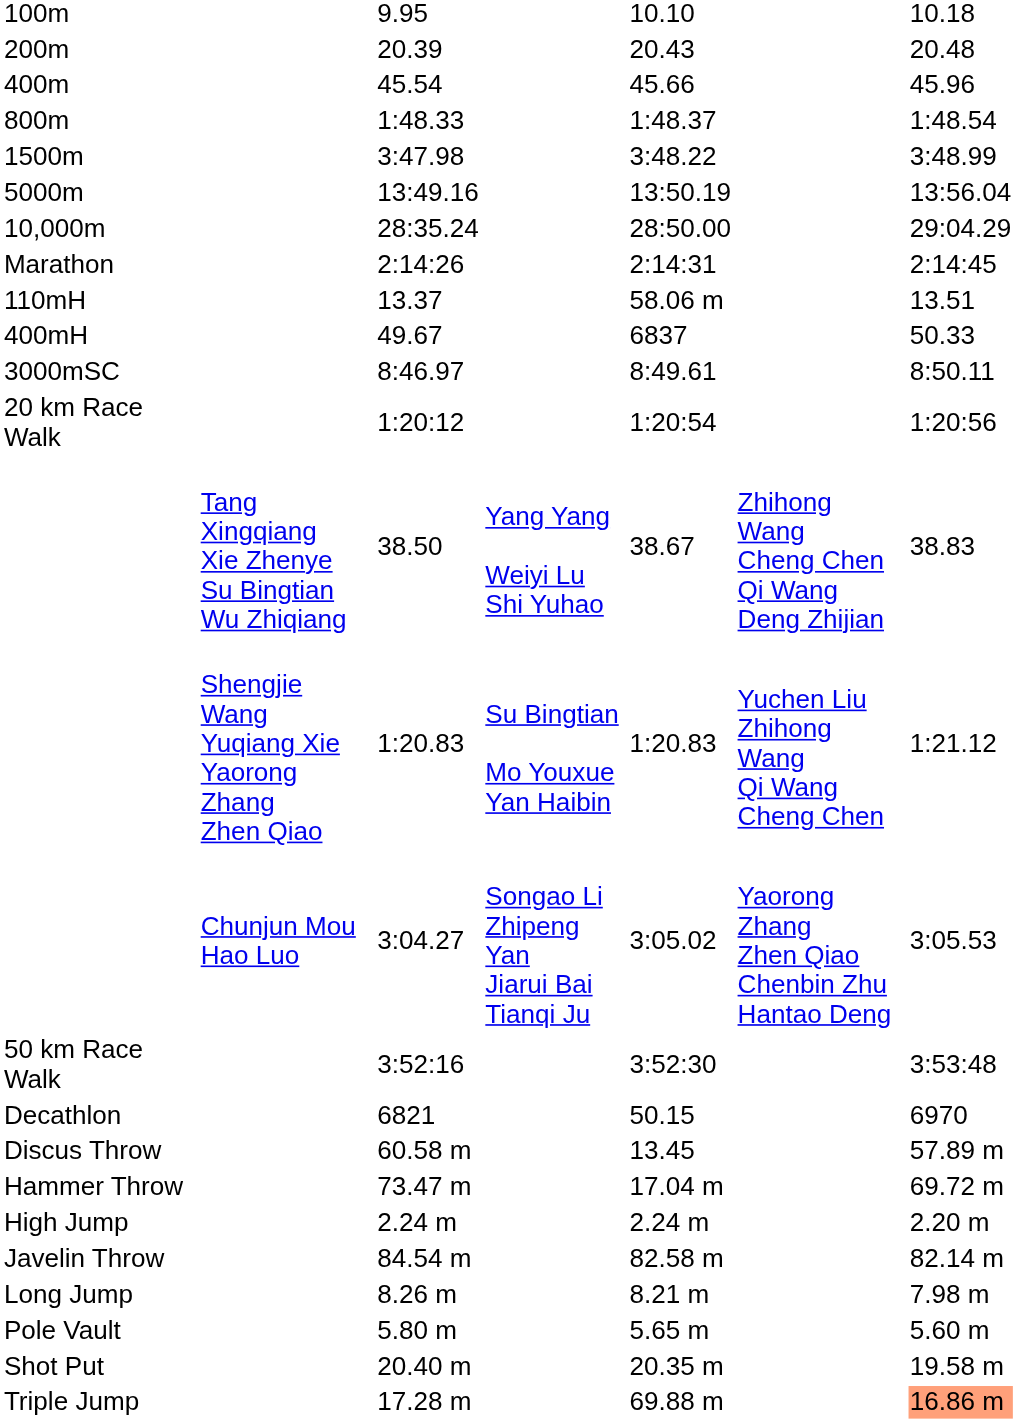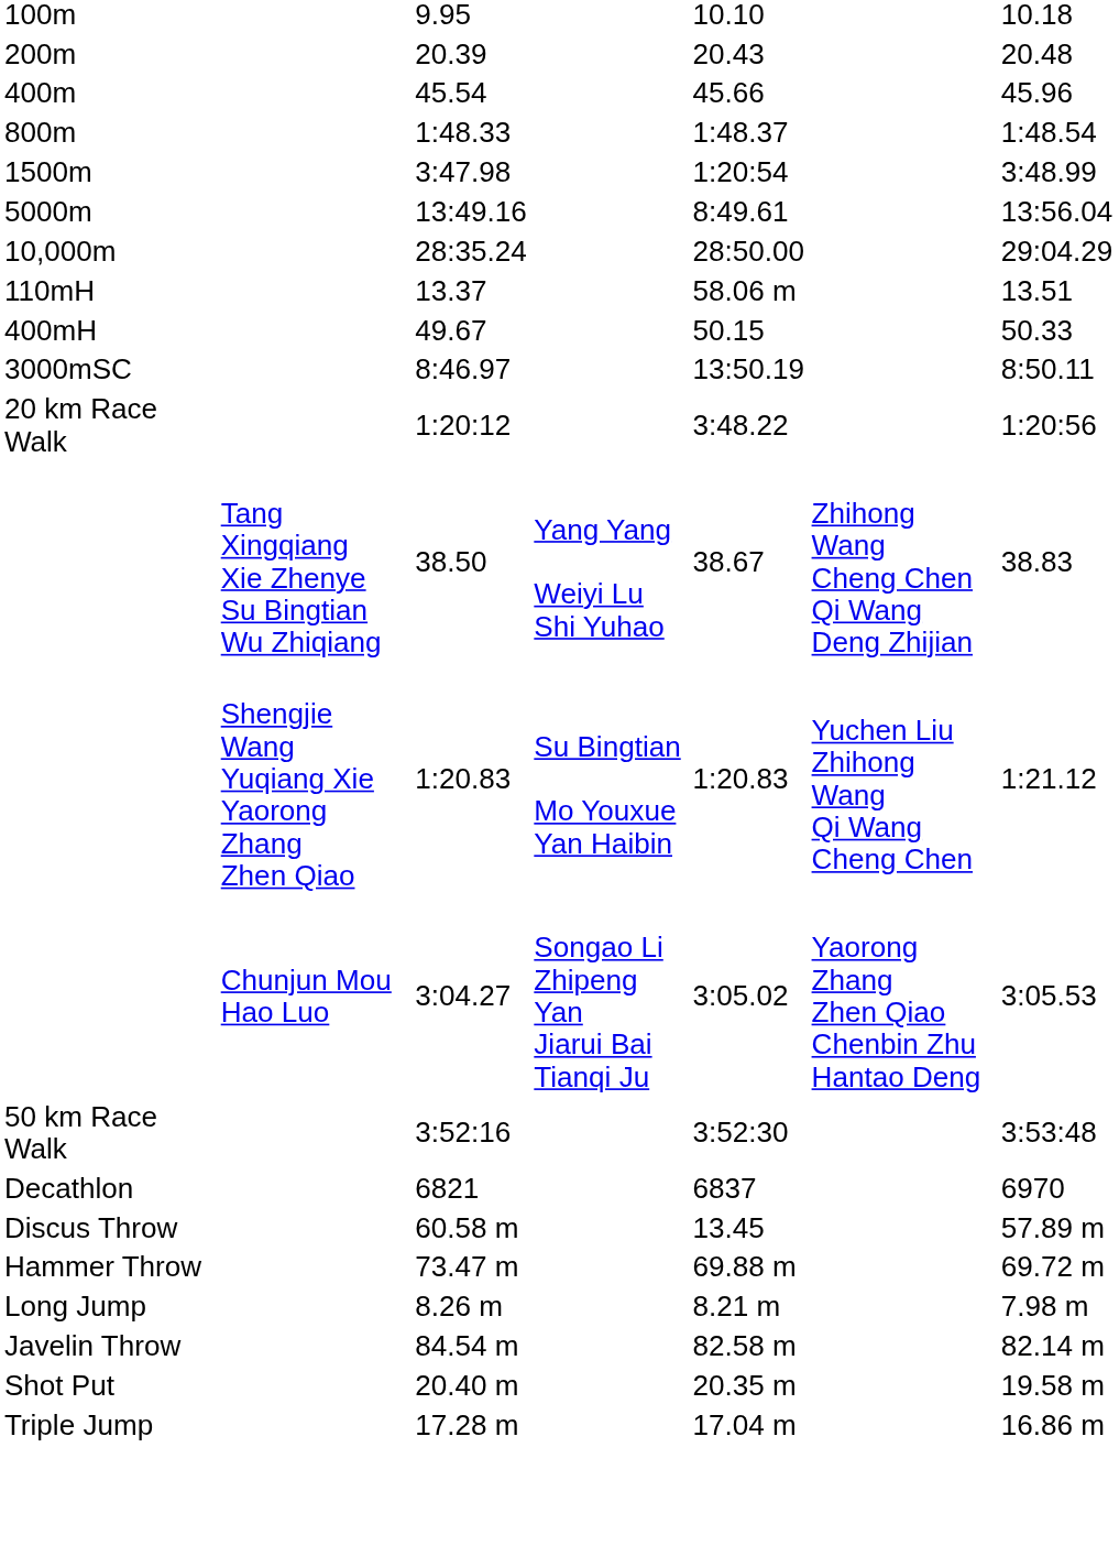1500m | column 5: 3:48.22 -> 1:20:54
5000m | column 5: 13:50.19 -> 8:49.61
- row: Marathon | 2:14:26 | 2:14:31 | 2:14:45
400mH | column 5: 6837 -> 50.15
3000mSC | column 5: 8:49.61 -> 13:50.19
20 km Race Walk | column 5: 1:20:54 -> 3:48.22
Decathlon | column 5: 50.15 -> 6837
Hammer Throw | column 5: 17.04 m -> 69.88 m
- row: High Jump | 2.24 m | 2.24 m | 2.20 m
rows swapped: Javelin Throw <-> Long Jump
- row: Pole Vault | 5.80 m | 5.65 m | 5.60 m
Triple Jump | column 5: 69.88 m -> 17.04 m
Triple Jump | column 7: lightsalmon background -> no background
